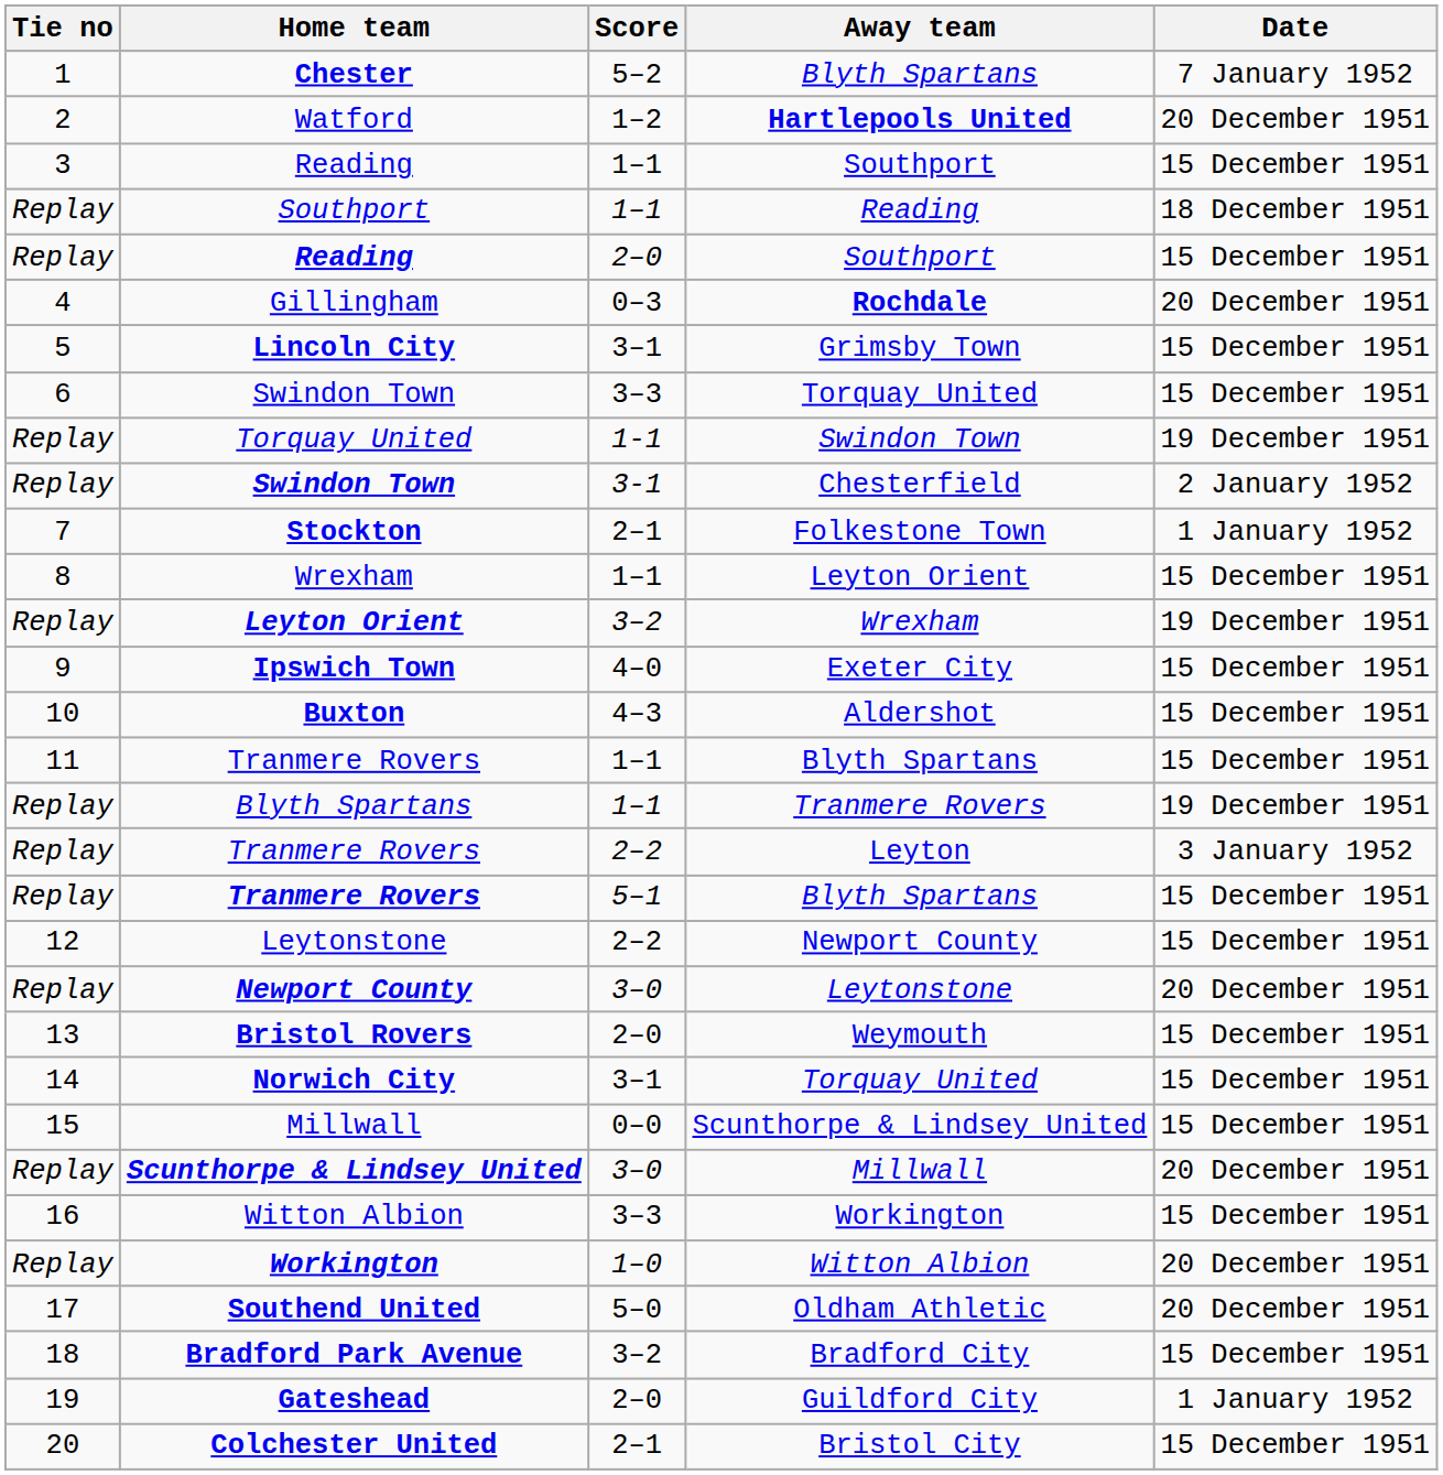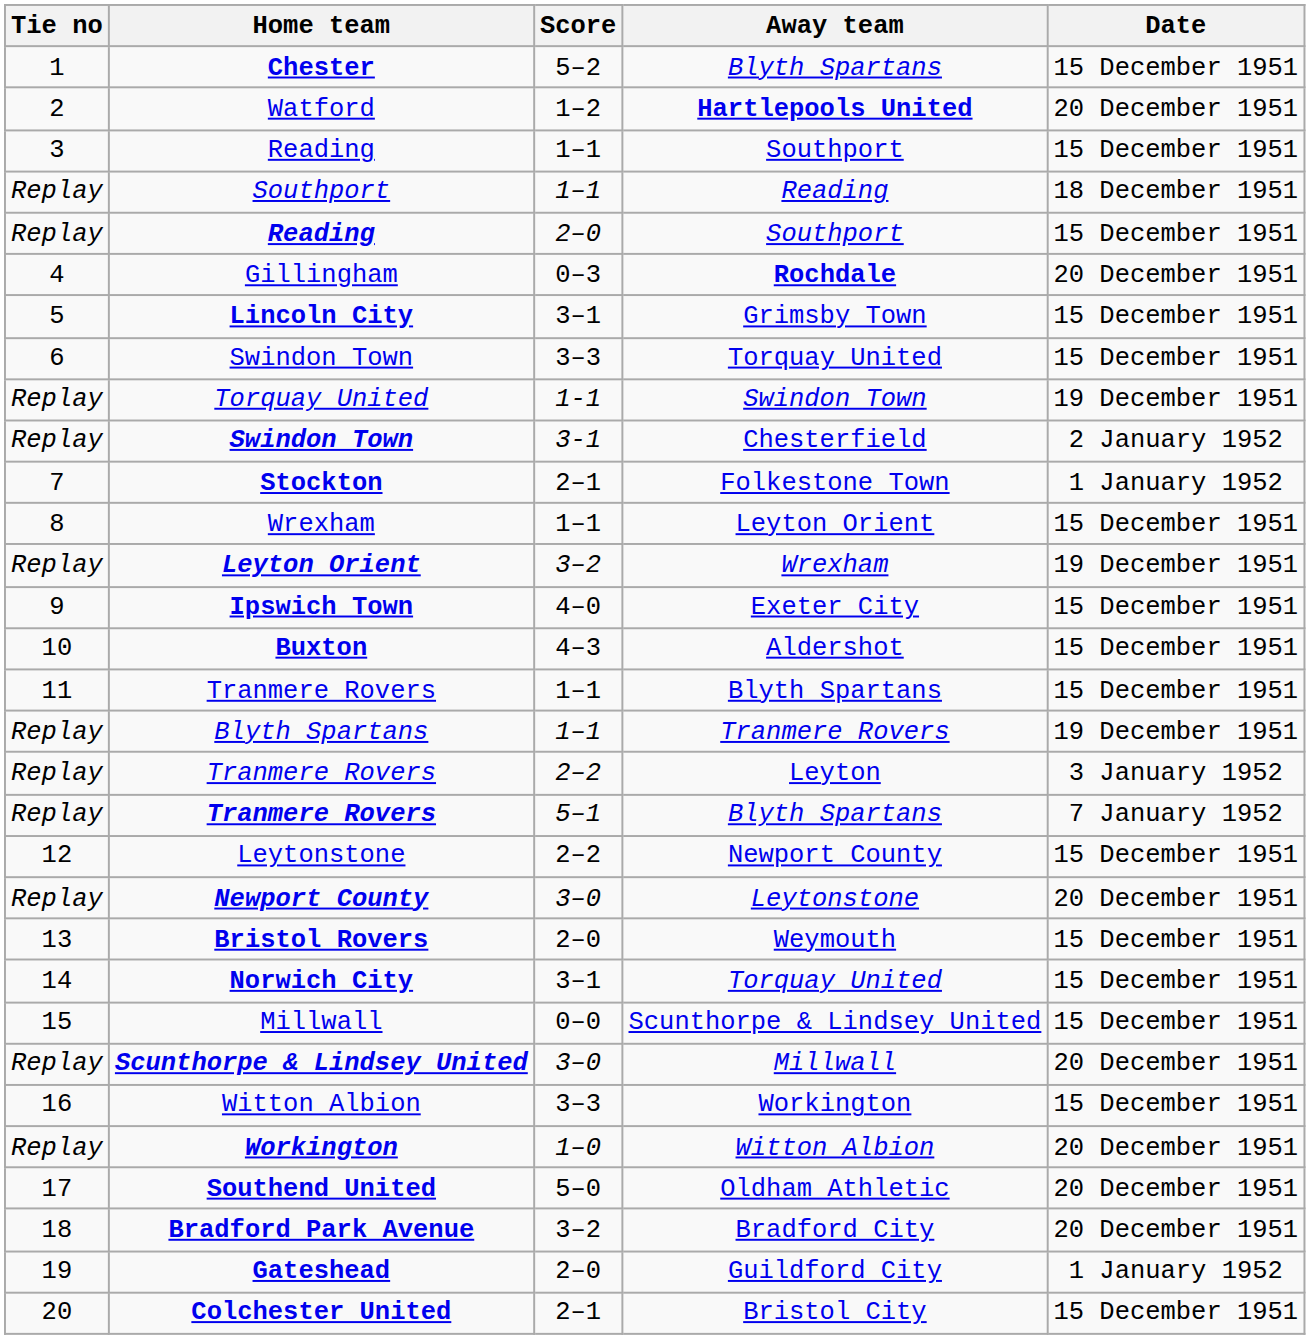Chester | Date: 7 January 1952 -> 15 December 1951
Tranmere Rovers / 5–1 | Date: 15 December 1951 -> 7 January 1952
Bradford Park Avenue | Date: 15 December 1951 -> 20 December 1951
